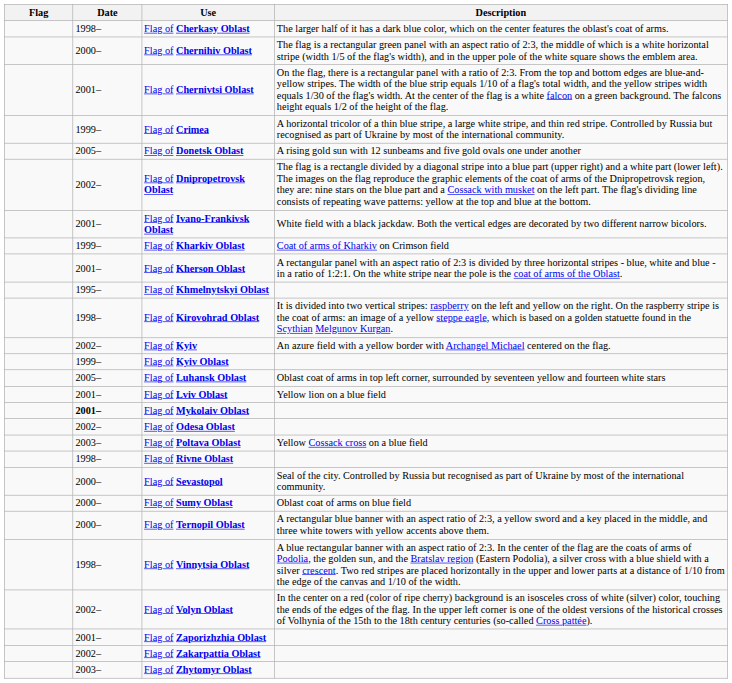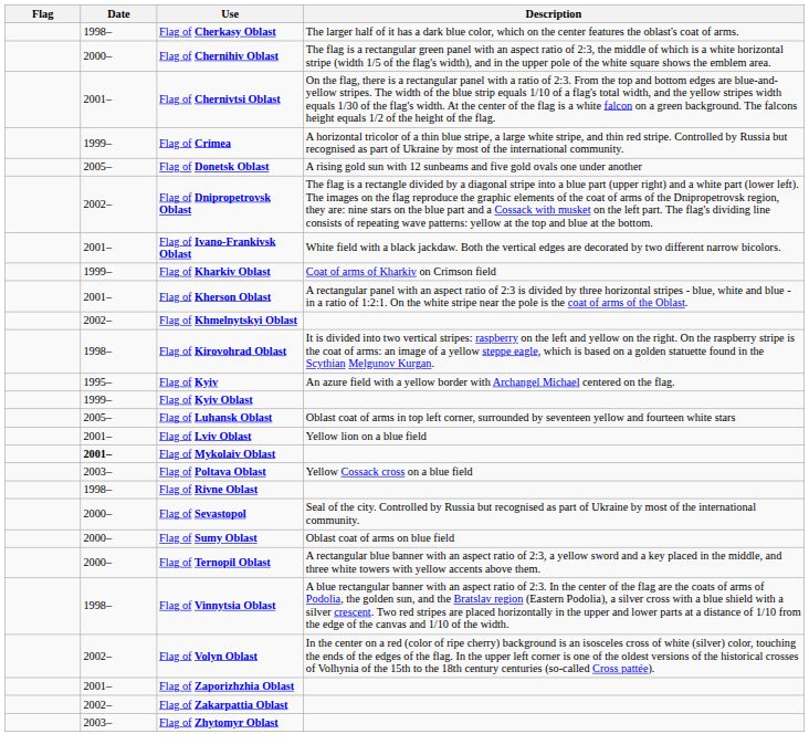Flag of Khmelnytskyi Oblast | Date: 1995– -> 2002–
Flag of Kyiv | Date: 2002– -> 1995–
- row: 2002– | Flag of Odesa Oblast
